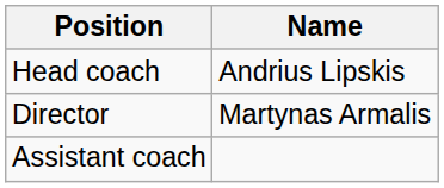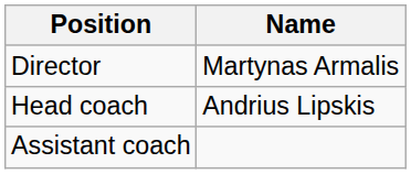rows swapped: Director <-> Head coach
